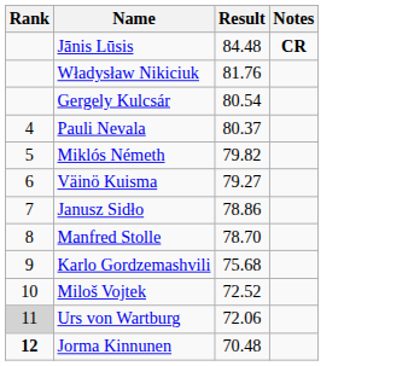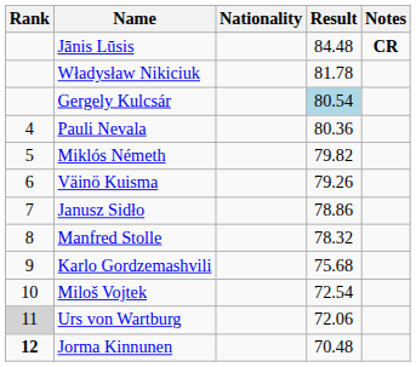+ column: Nationality
Władysław Nikiciuk | Result: 81.76 -> 81.78
Gergely Kulcsár | Result: no background -> lightblue background
Pauli Nevala | Result: 80.37 -> 80.36
Väinö Kuisma | Result: 79.27 -> 79.26
Manfred Stolle | Result: 78.70 -> 78.32
Miloš Vojtek | Result: 72.52 -> 72.54
